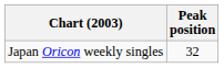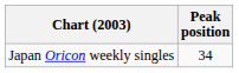Japan Oricon weekly singles | Peak position: 32 -> 34
